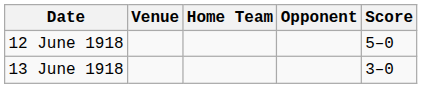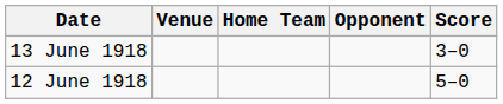rows swapped: 12 June 1918 <-> 13 June 1918
